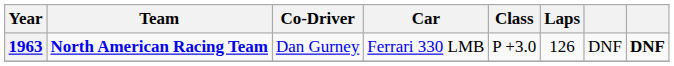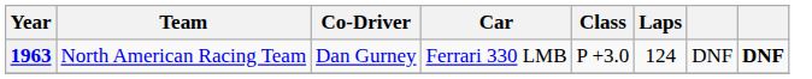1963 | Team: bold -> normal
1963 | Laps: 126 -> 124
